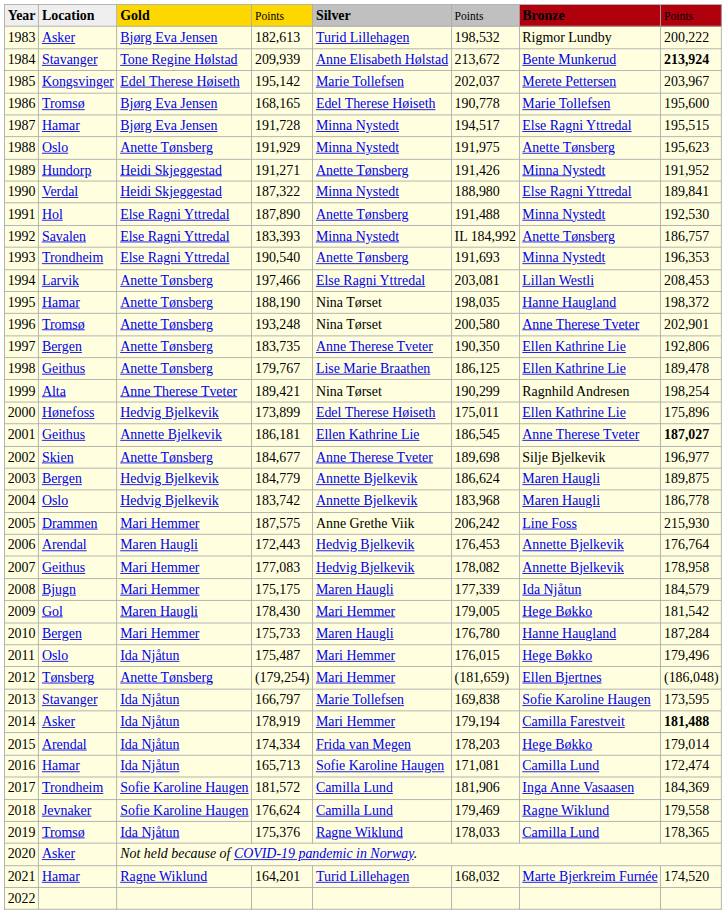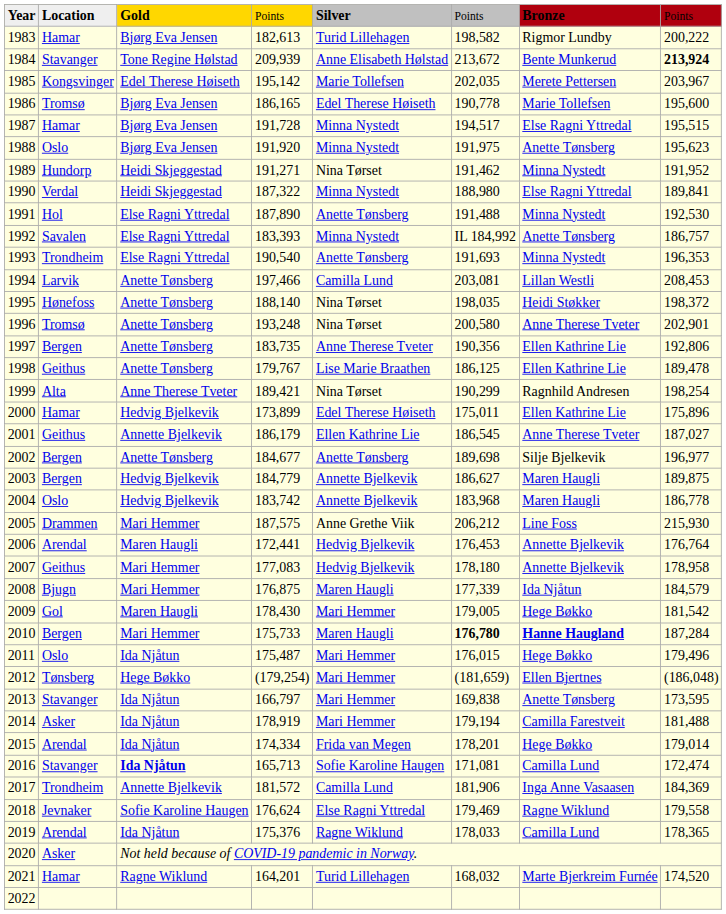1983 | column 2: Asker -> Hamar
1983 | column 6: 198,532 -> 198,582
1985 | column 6: 202,037 -> 202,035
1986 | column 4: 168,165 -> 186,165
1988 | column 3: Anette Tønsberg -> Bjørg Eva Jensen
1988 | column 4: 191,929 -> 191,920
1989 | column 5: Anette Tønsberg -> Nina Tørset
1989 | column 6: 191,426 -> 191,462
1994 | column 5: Else Ragni Yttredal -> Camilla Lund
1995 | column 2: Hamar -> Hønefoss
1995 | column 4: 188,190 -> 188,140
1995 | column 7: Hanne Haugland -> Heidi Støkker
1997 | column 6: 190,350 -> 190,356
2000 | column 2: Hønefoss -> Hamar
2001 | column 4: 186,181 -> 186,179
2001 | column 8: bold -> normal
2002 | column 2: Skien -> Bergen
2002 | column 5: Anne Therese Tveter -> Anette Tønsberg
2003 | column 6: 186,624 -> 186,627
2005 | column 6: 206,242 -> 206,212
2006 | column 4: 172,443 -> 172,441
2007 | column 6: 178,082 -> 178,180
2008 | column 4: 175,175 -> 176,875
2010 | column 6: normal -> bold
2010 | column 7: normal -> bold
2012 | column 3: Anette Tønsberg -> Hege Bøkko
2013 | column 5: Marie Tollefsen -> Mari Hemmer
2013 | column 7: Sofie Karoline Haugen -> Anette Tønsberg
2014 | column 8: bold -> normal
2015 | column 6: 178,203 -> 178,201
2016 | column 2: Hamar -> Stavanger
2016 | column 3: normal -> bold
2017 | column 3: Sofie Karoline Haugen -> Annette Bjelkevik
2018 | column 5: Camilla Lund -> Else Ragni Yttredal
2019 | column 2: Tromsø -> Arendal
